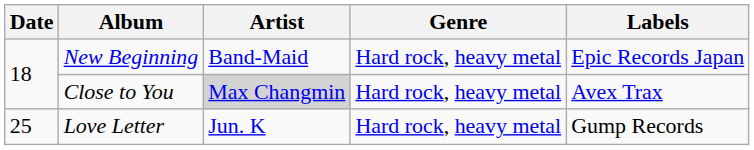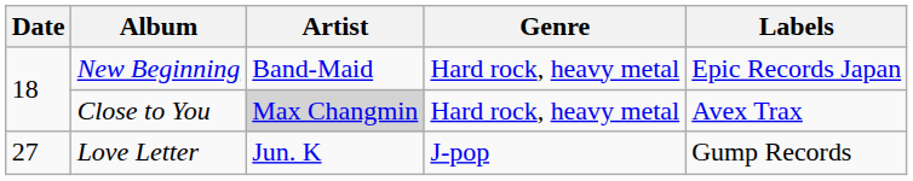Love Letter | Date: 25 -> 27
Love Letter | Genre: Hard rock, heavy metal -> J-pop
